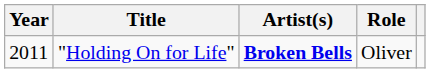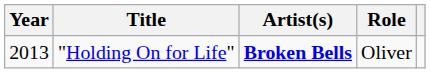"Holding On for Life" | Year: 2011 -> 2013
